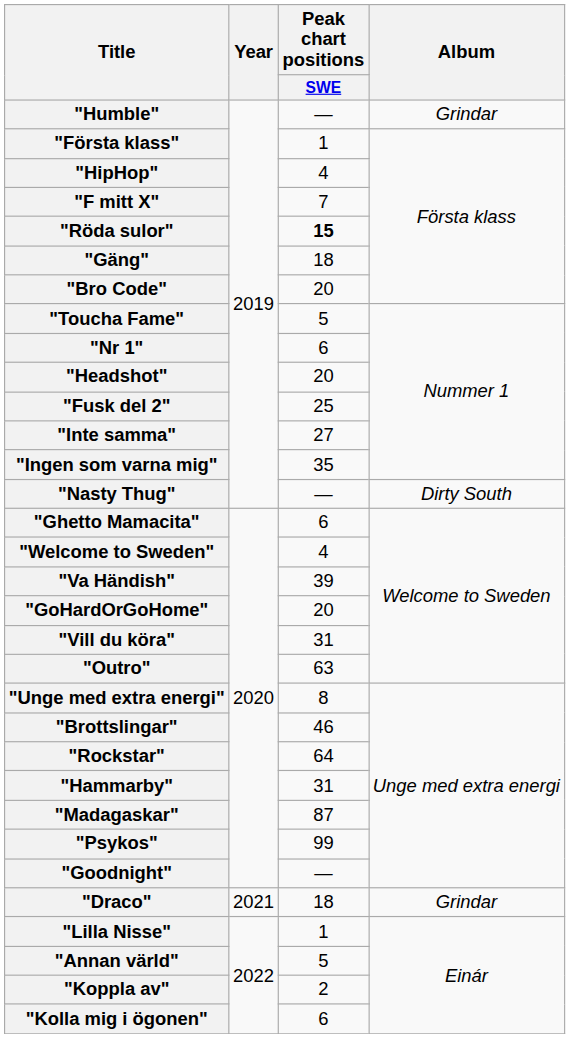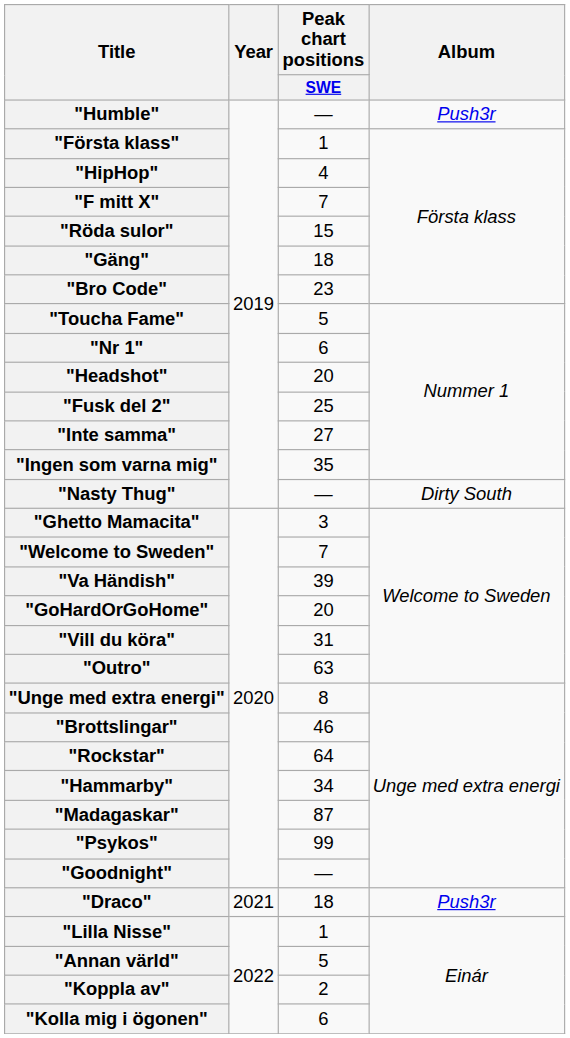"Humble" | Album: Grindar -> Push3r
"Röda sulor" | Peak chart positions / SWE: bold -> normal
"Bro Code" | Peak chart positions / SWE: 20 -> 23
"Ghetto Mamacita" | Peak chart positions / SWE: 6 -> 3
"Welcome to Sweden" | Peak chart positions / SWE: 4 -> 7
"Hammarby" | Peak chart positions / SWE: 31 -> 34
"Draco" | Album: Grindar -> Push3r
